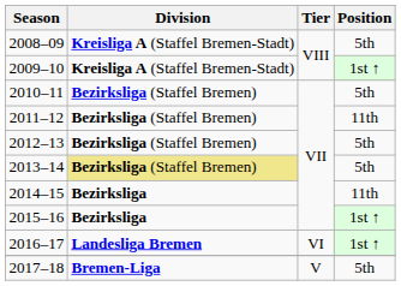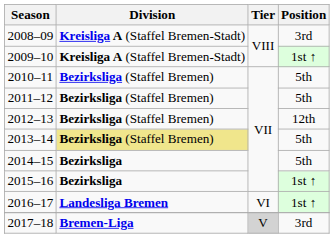2008–09 | Position: 5th -> 3rd
2011–12 | Position: 11th -> 5th
2012–13 | Position: 5th -> 12th
2014–15 | Position: 11th -> 5th
2017–18 | Tier: no background -> lightgrey background
2017–18 | Position: 5th -> 3rd
